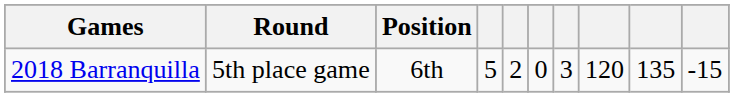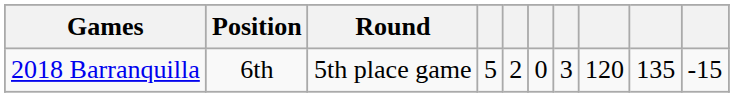columns swapped: Round <-> Position
